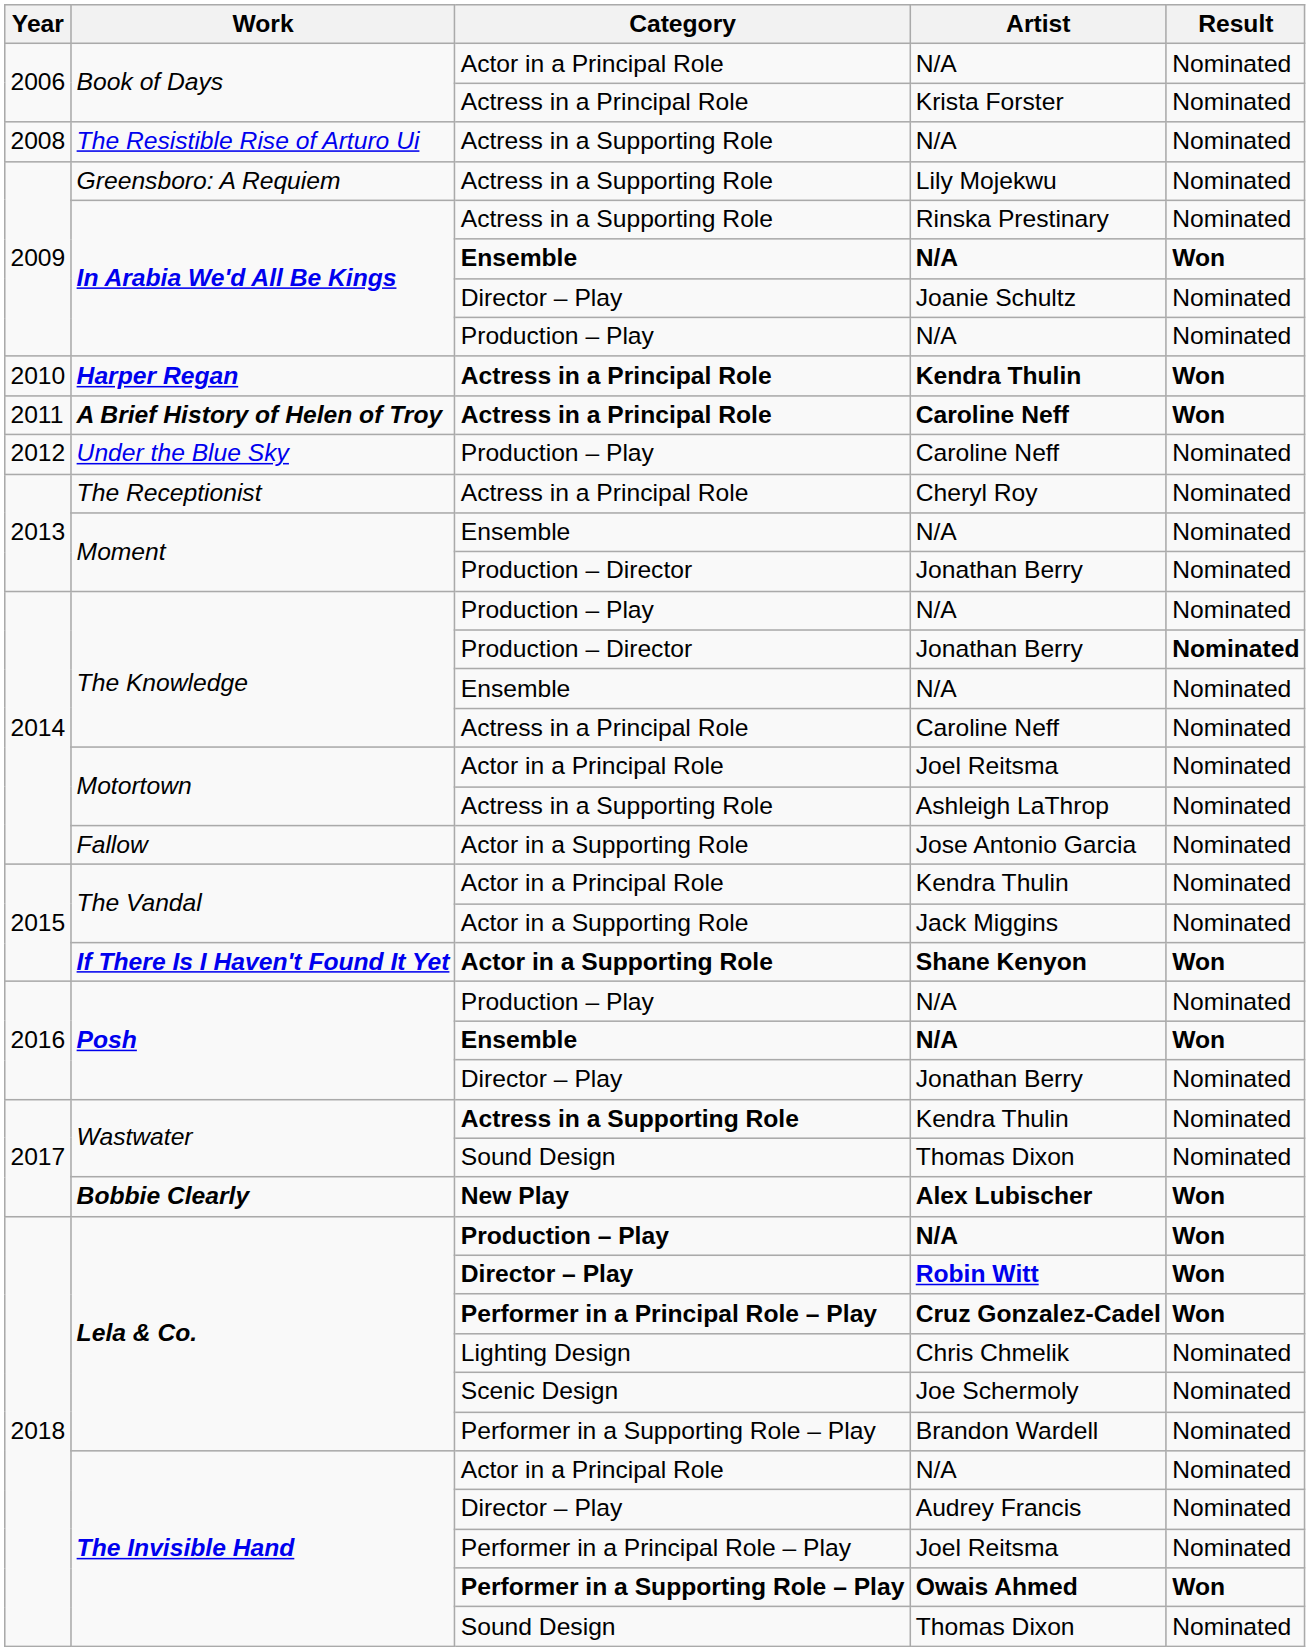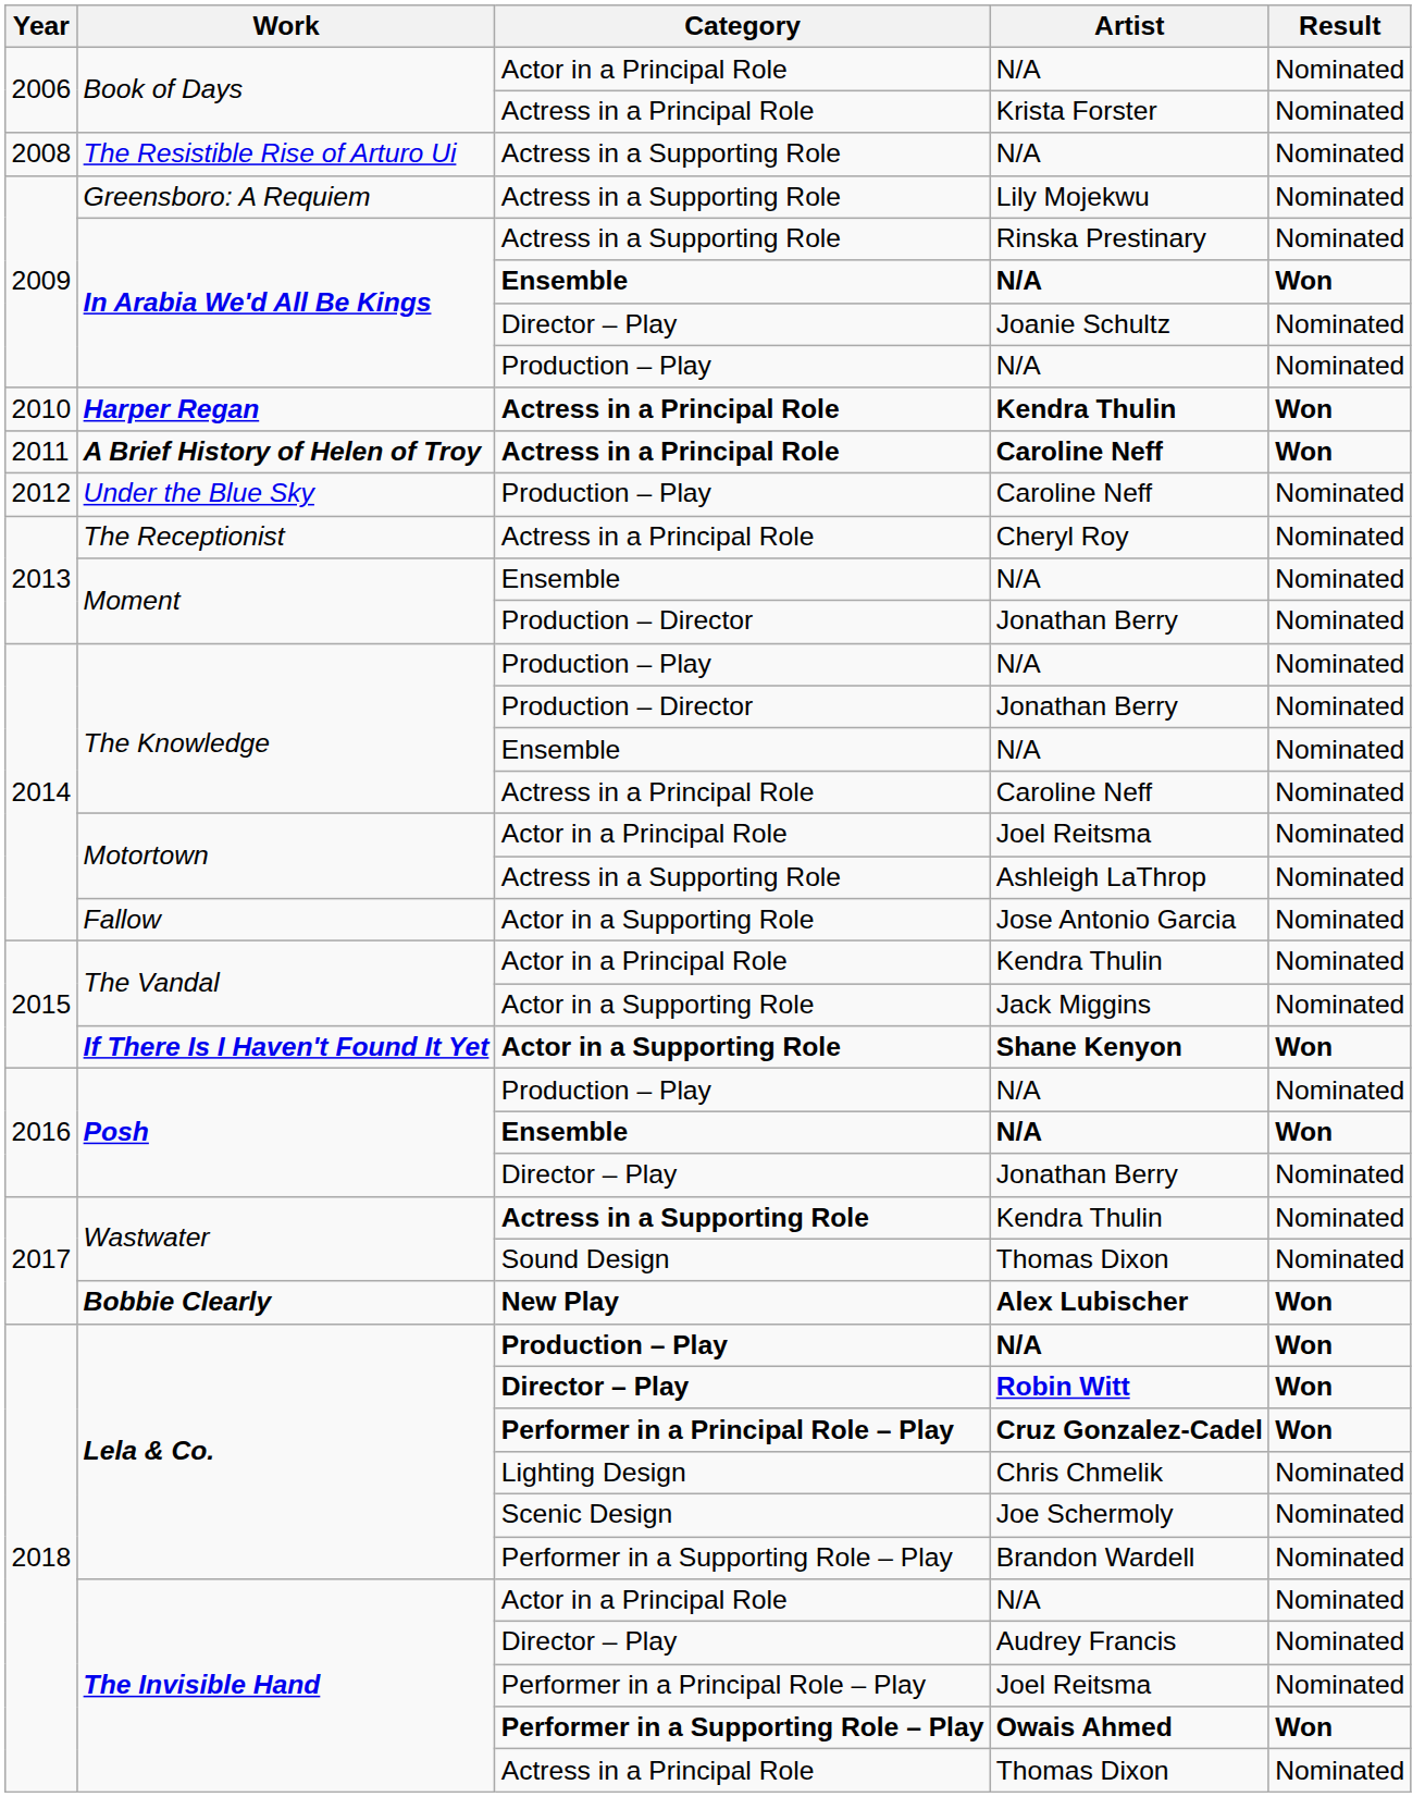The Knowledge / Jonathan Berry | Result: bold -> normal
The Invisible Hand / Thomas Dixon | Category: Sound Design -> Actress in a Principal Role
